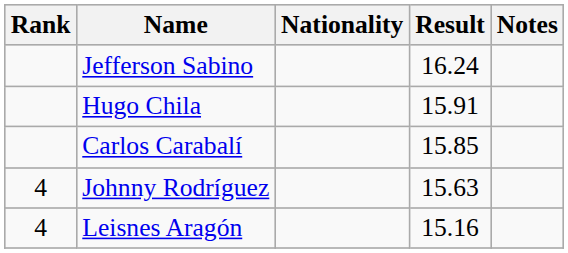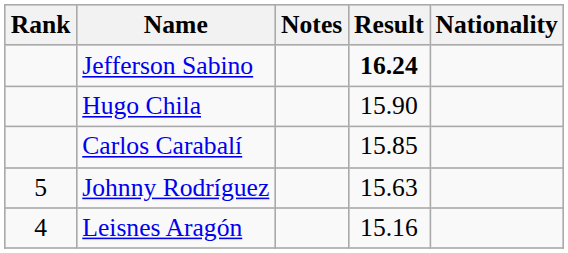columns swapped: Nationality <-> Notes
Jefferson Sabino | Result: normal -> bold
Hugo Chila | Result: 15.91 -> 15.90
Johnny Rodríguez | Rank: 4 -> 5
